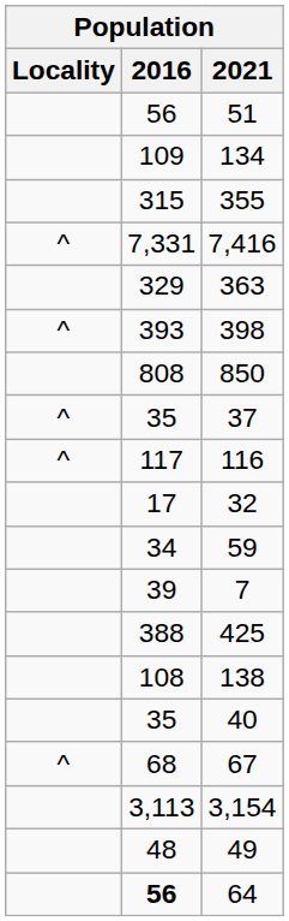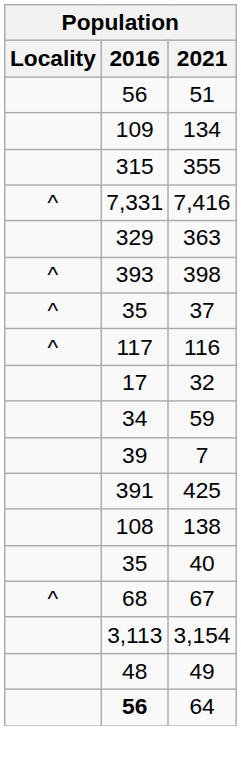- row: 808 | 850
425 | 2016: 388 -> 391
